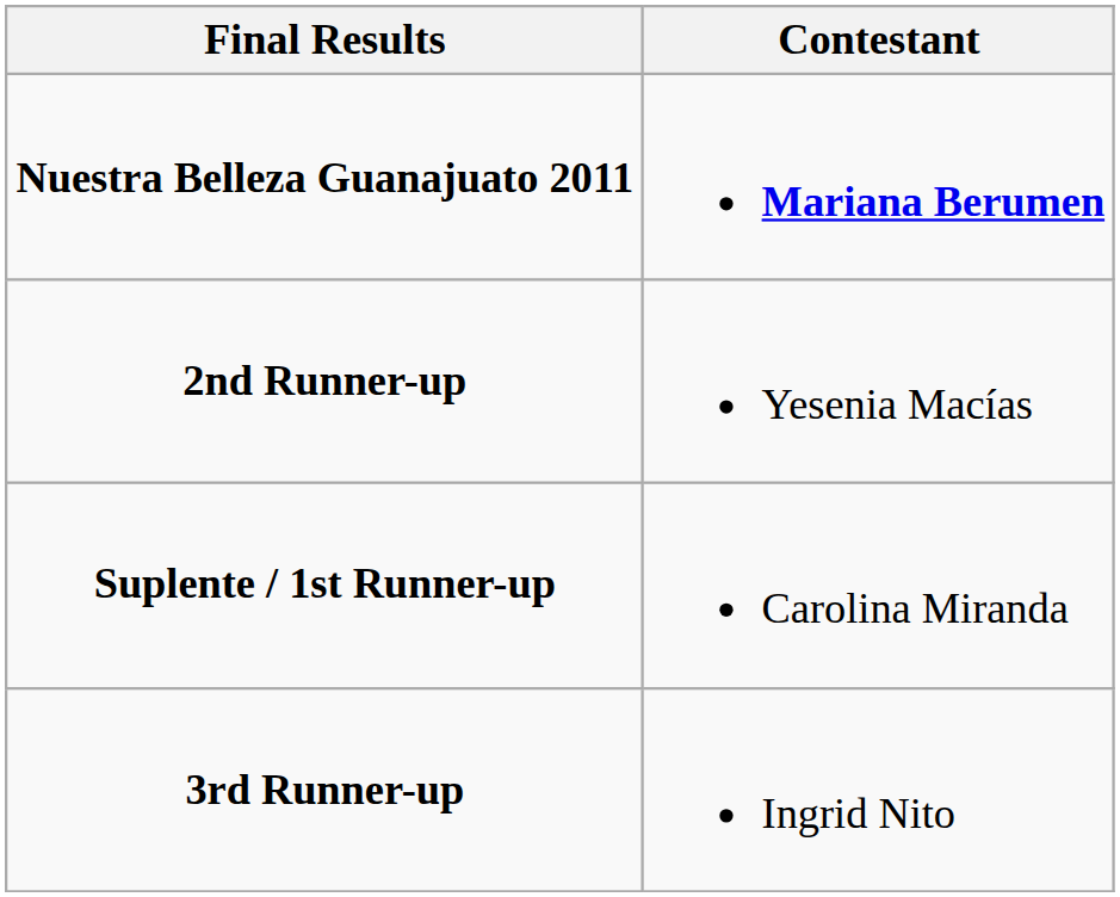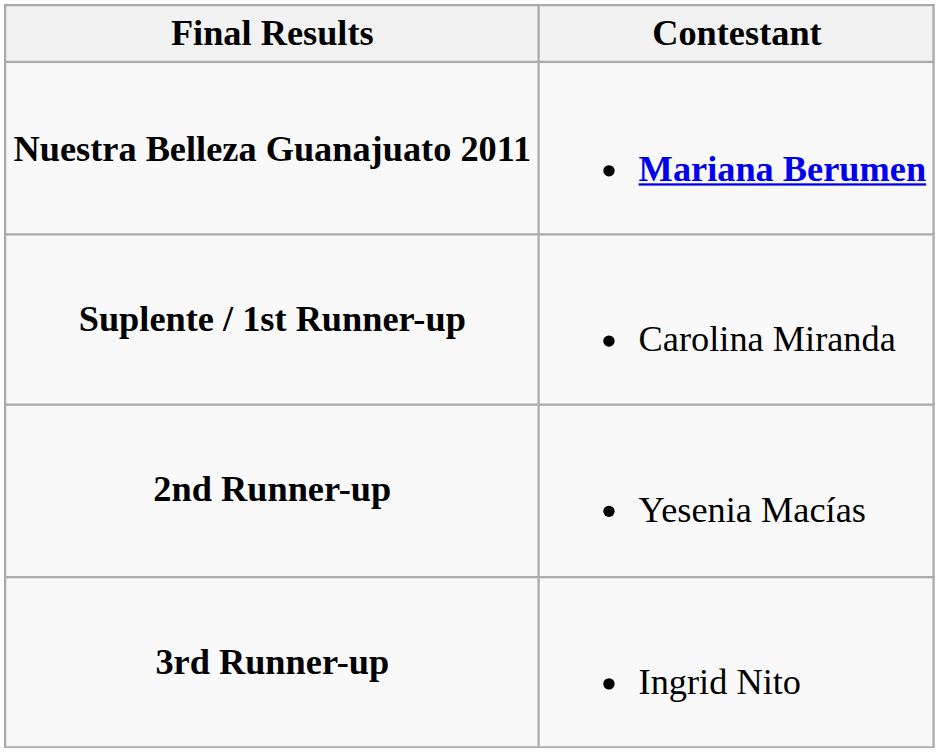rows swapped: Suplente / 1st Runner-up <-> 2nd Runner-up
